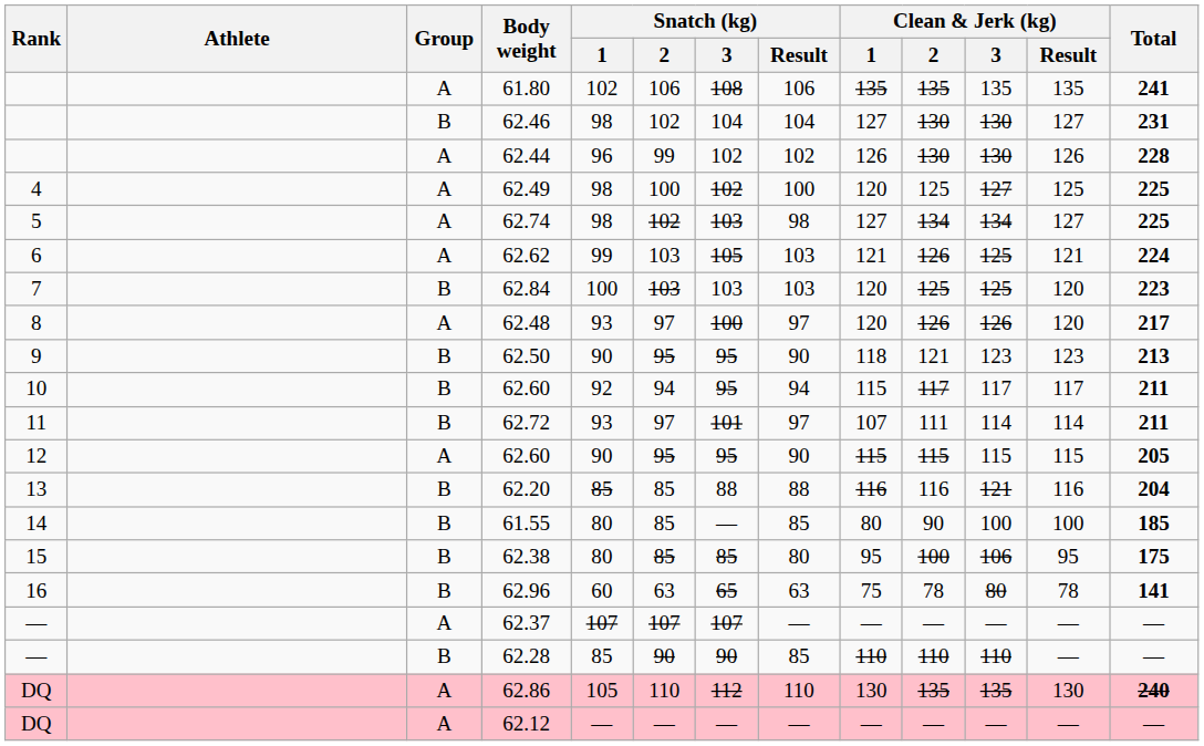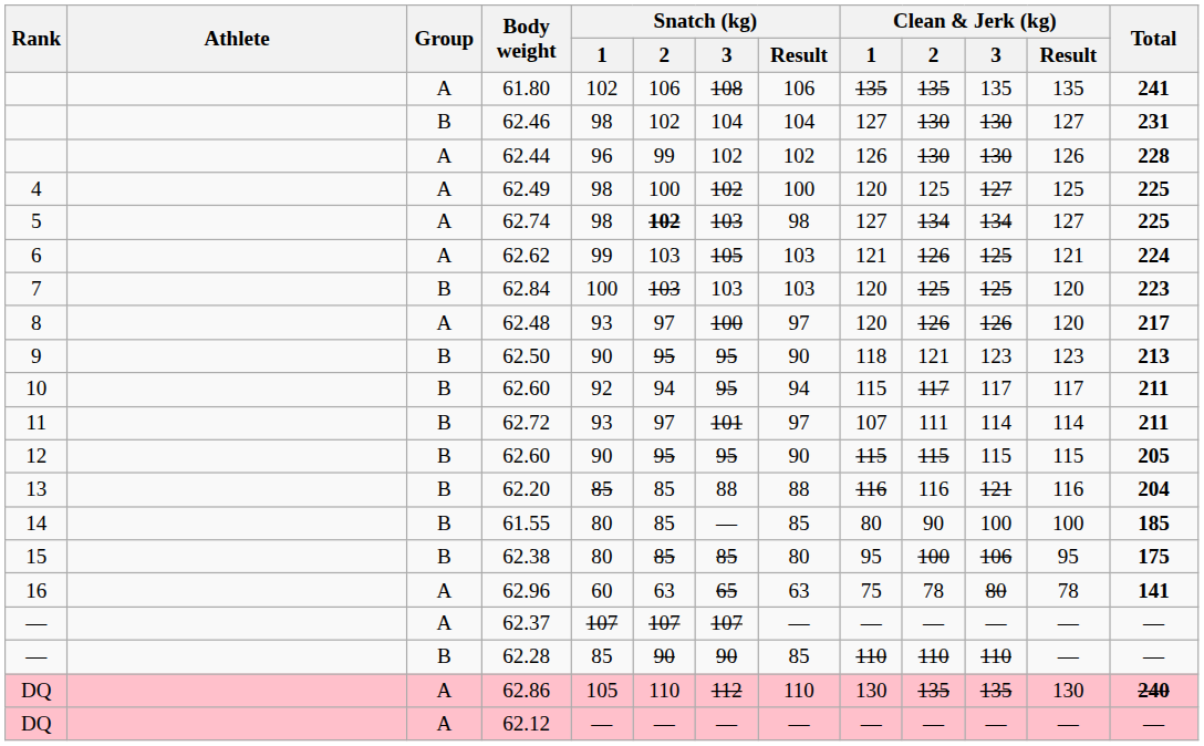62.74 | Snatch (kg) / 2: normal -> bold
12 / 62.60 | Group: A -> B
62.96 | Group: B -> A
